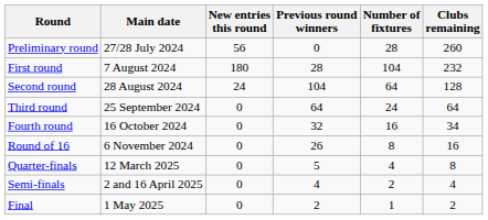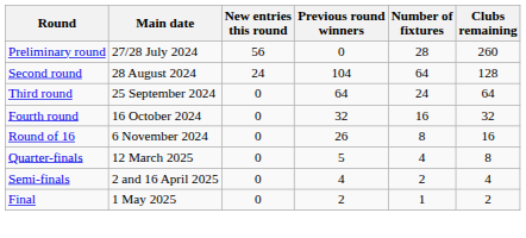- row: First round | 7 August 2024 | 180 | 28 | 104 | 232
Fourth round | Clubs remaining: 34 -> 32
